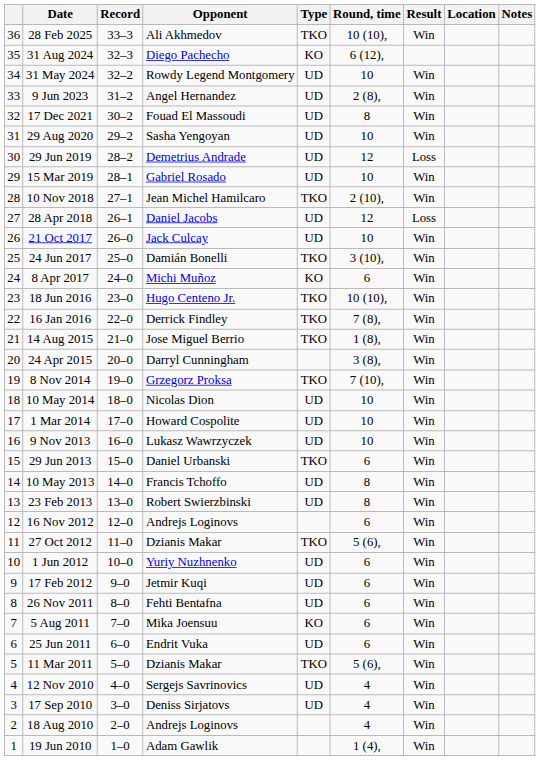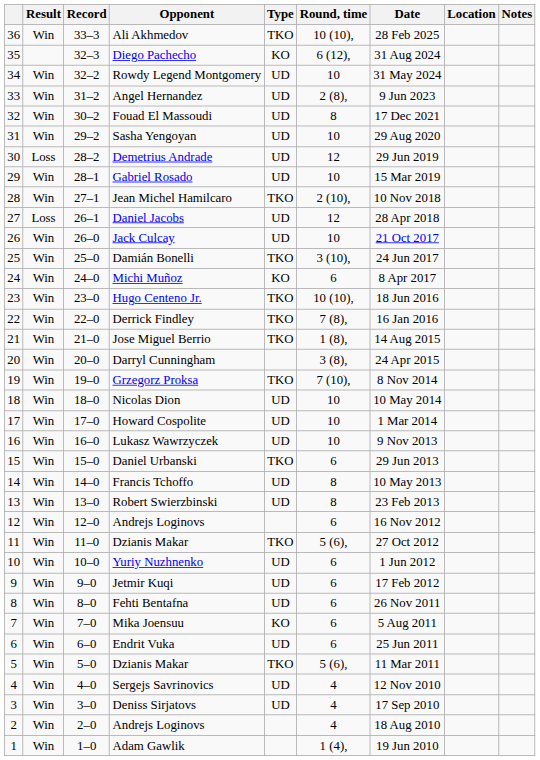columns swapped: Result <-> Date
